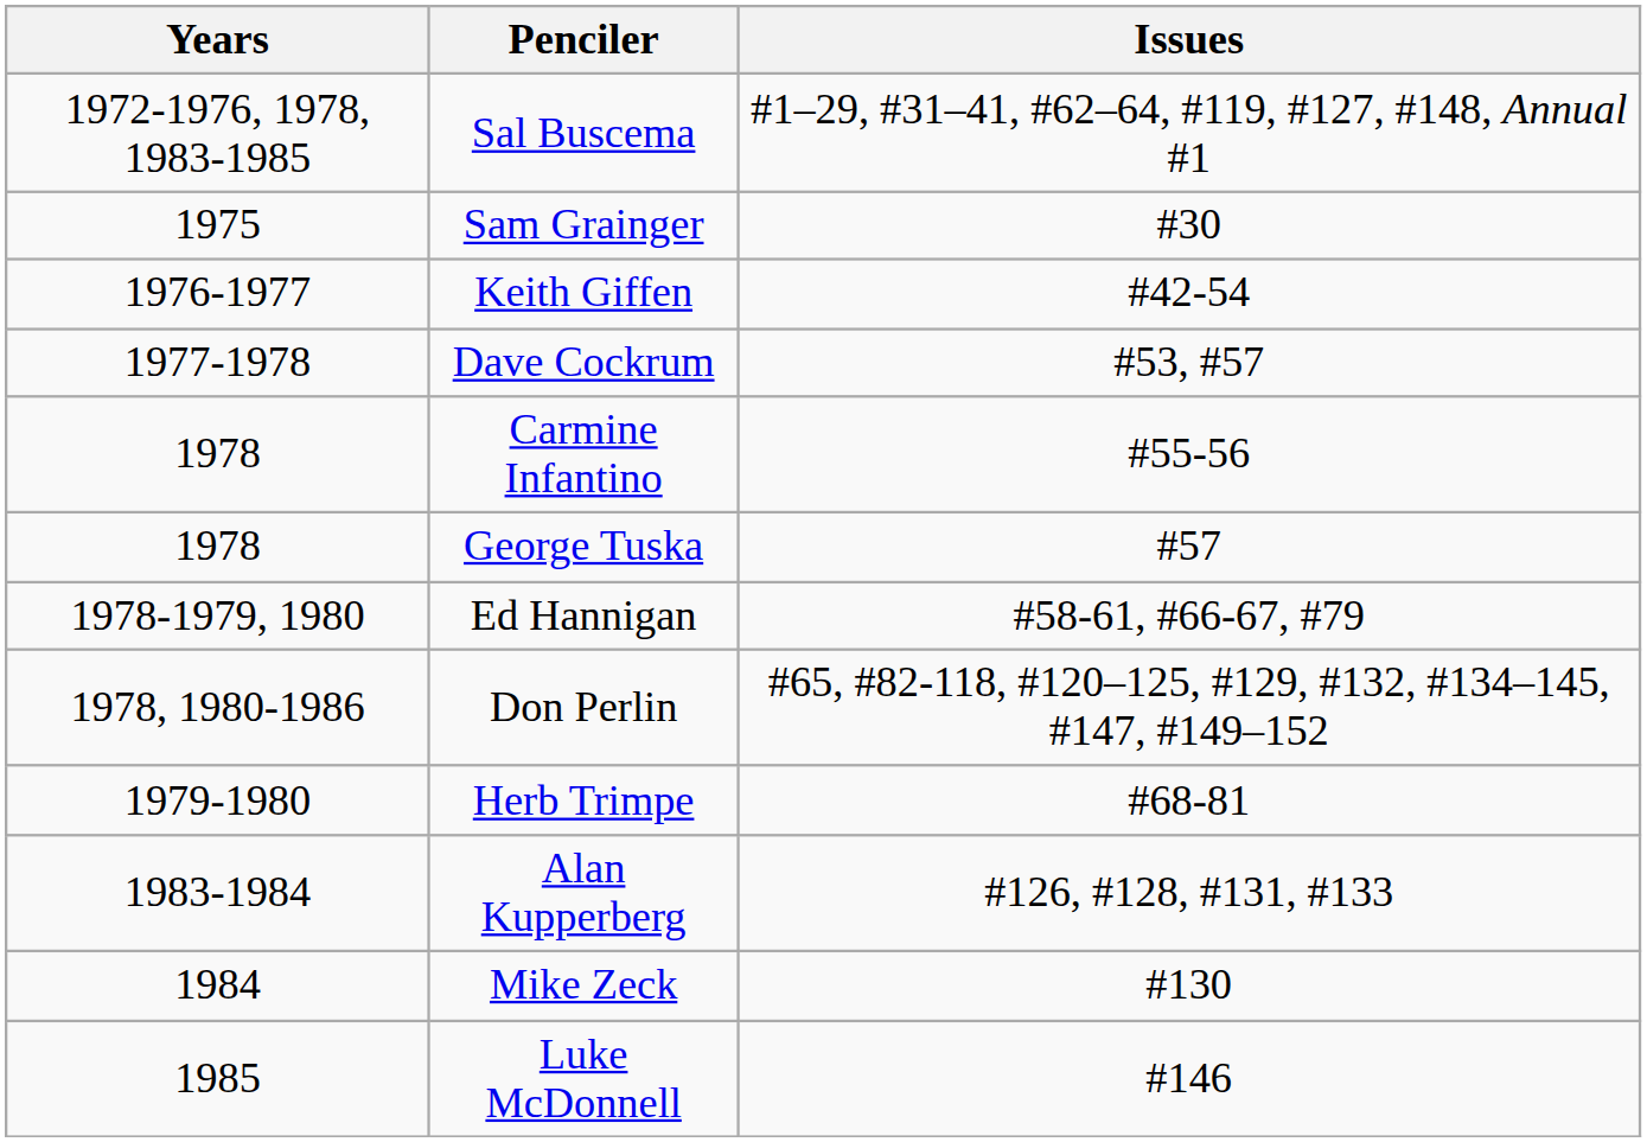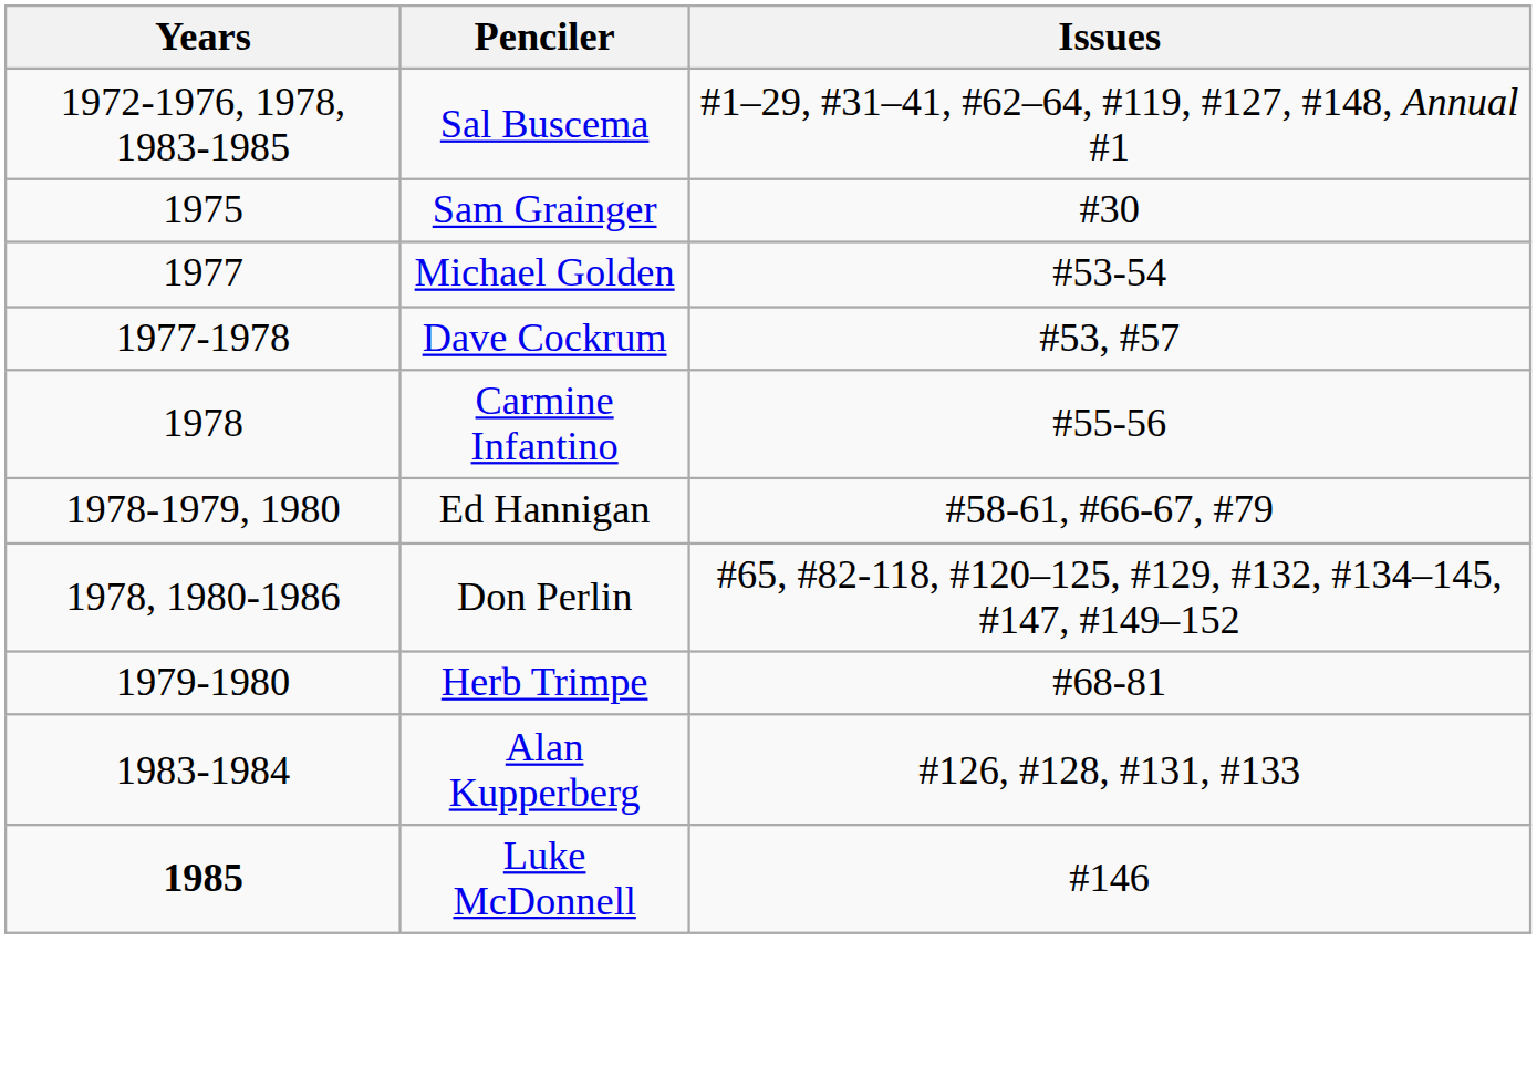- row: 1976-1977 | Keith Giffen | #42-54
+ row: 1977 | Michael Golden | #53-54
- row: 1978 | George Tuska | #57
- row: 1984 | Mike Zeck | #130
Luke McDonnell | Years: normal -> bold
